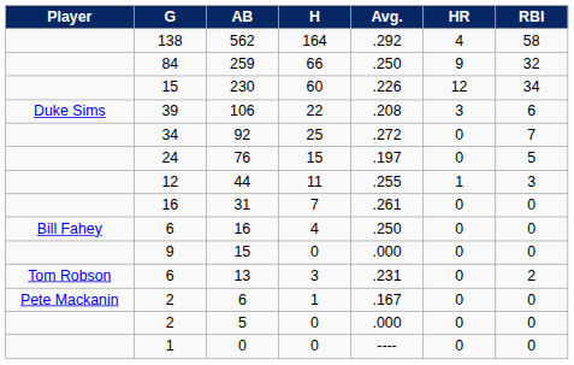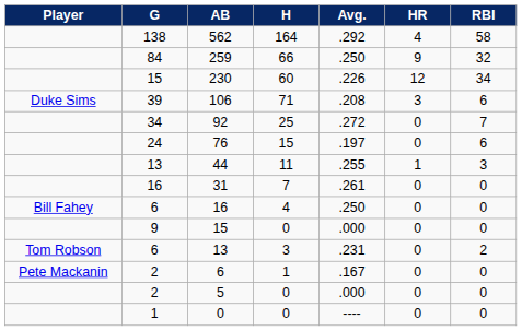106 | H: 22 -> 71
76 | RBI: 5 -> 6
44 | G: 12 -> 13
